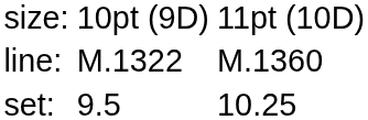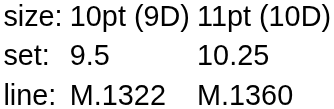rows swapped: set: <-> line:
